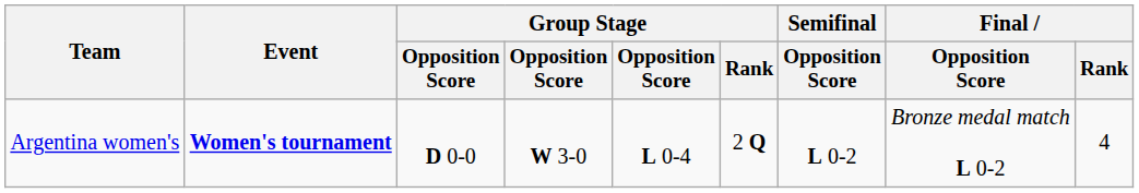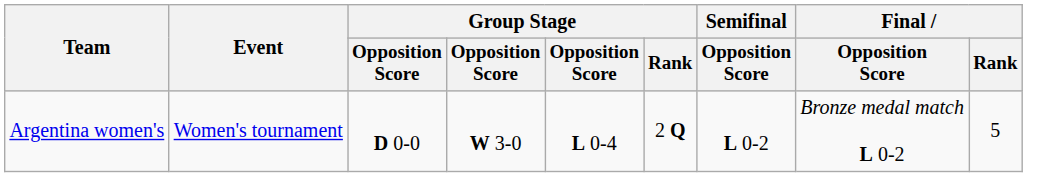Argentina women's | Event: bold -> normal
Argentina women's | Final / Rank: 4 -> 5
